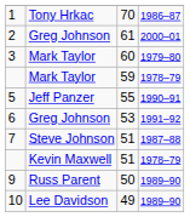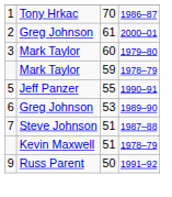6 | column 4: 1991–92 -> 1989–90
9 | column 4: 1989–90 -> 1991–92
- row: 10 | Lee Davidson | 49 | 1989–90
